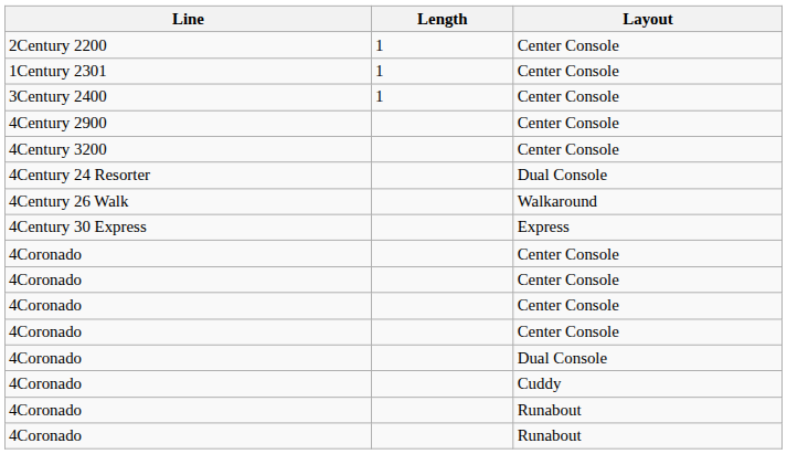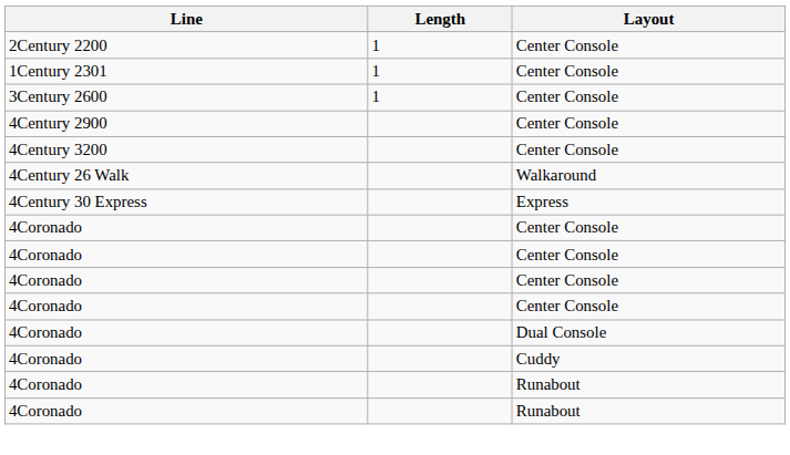- row: 3Century 2400 | 1 | Center Console
+ row: 3Century 2600 | 1 | Center Console
- row: 4Century 24 Resorter | Dual Console
